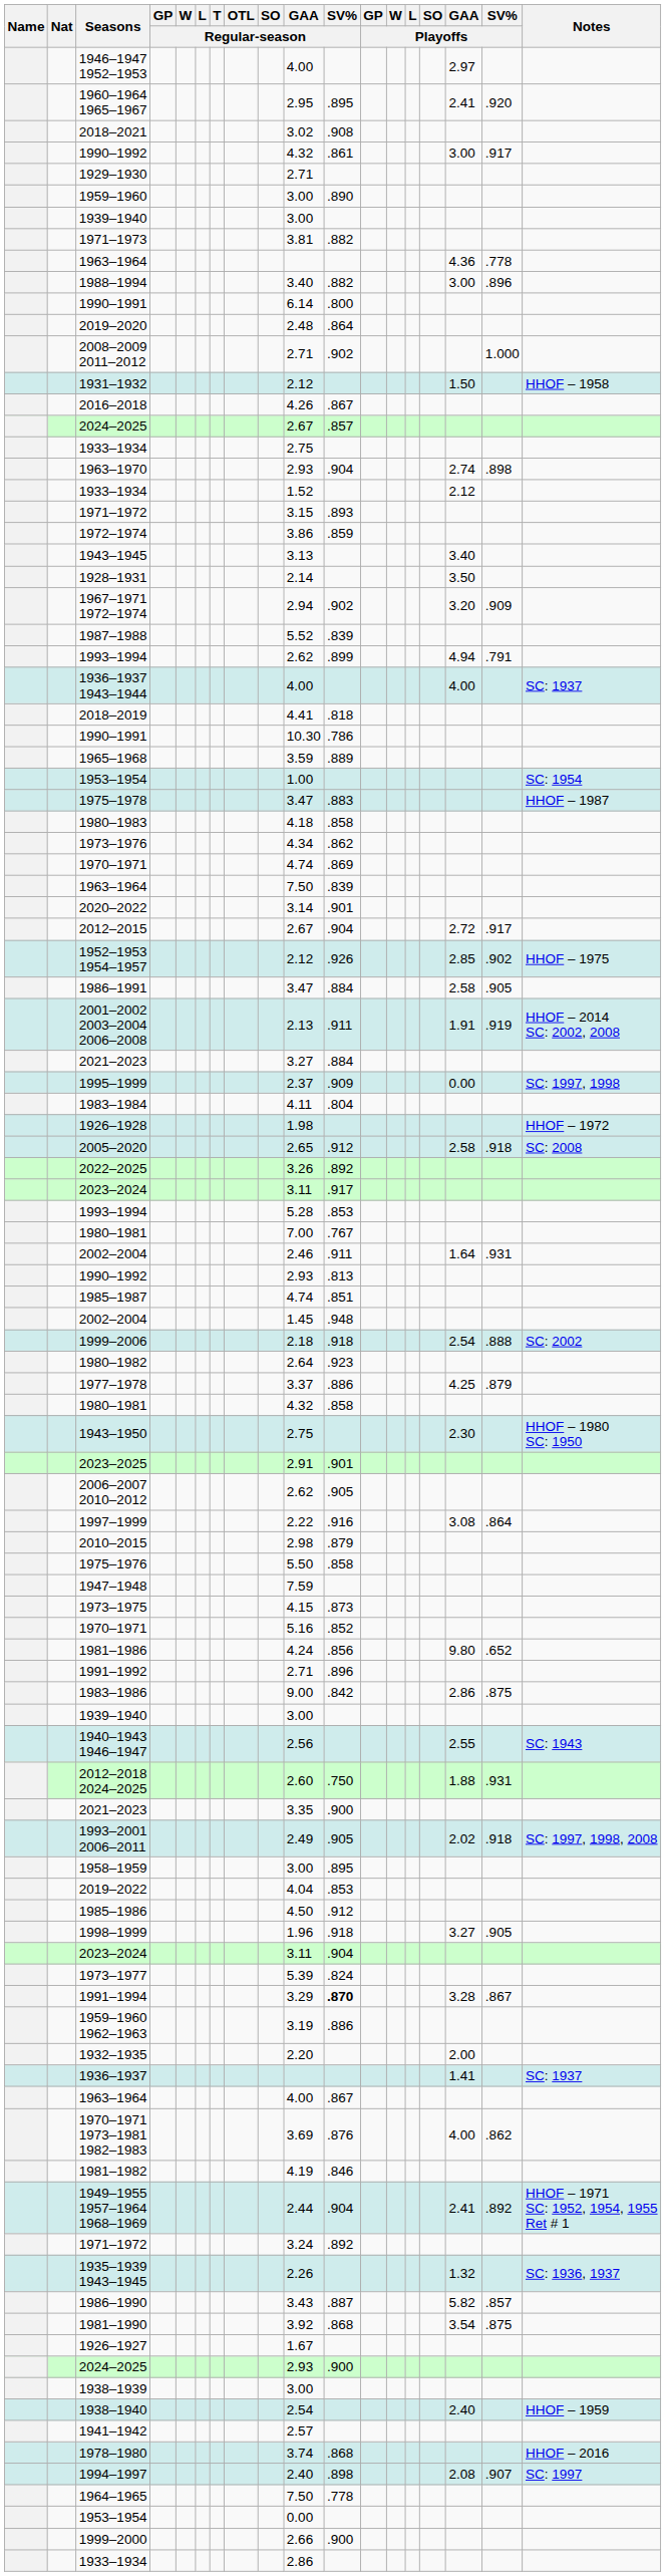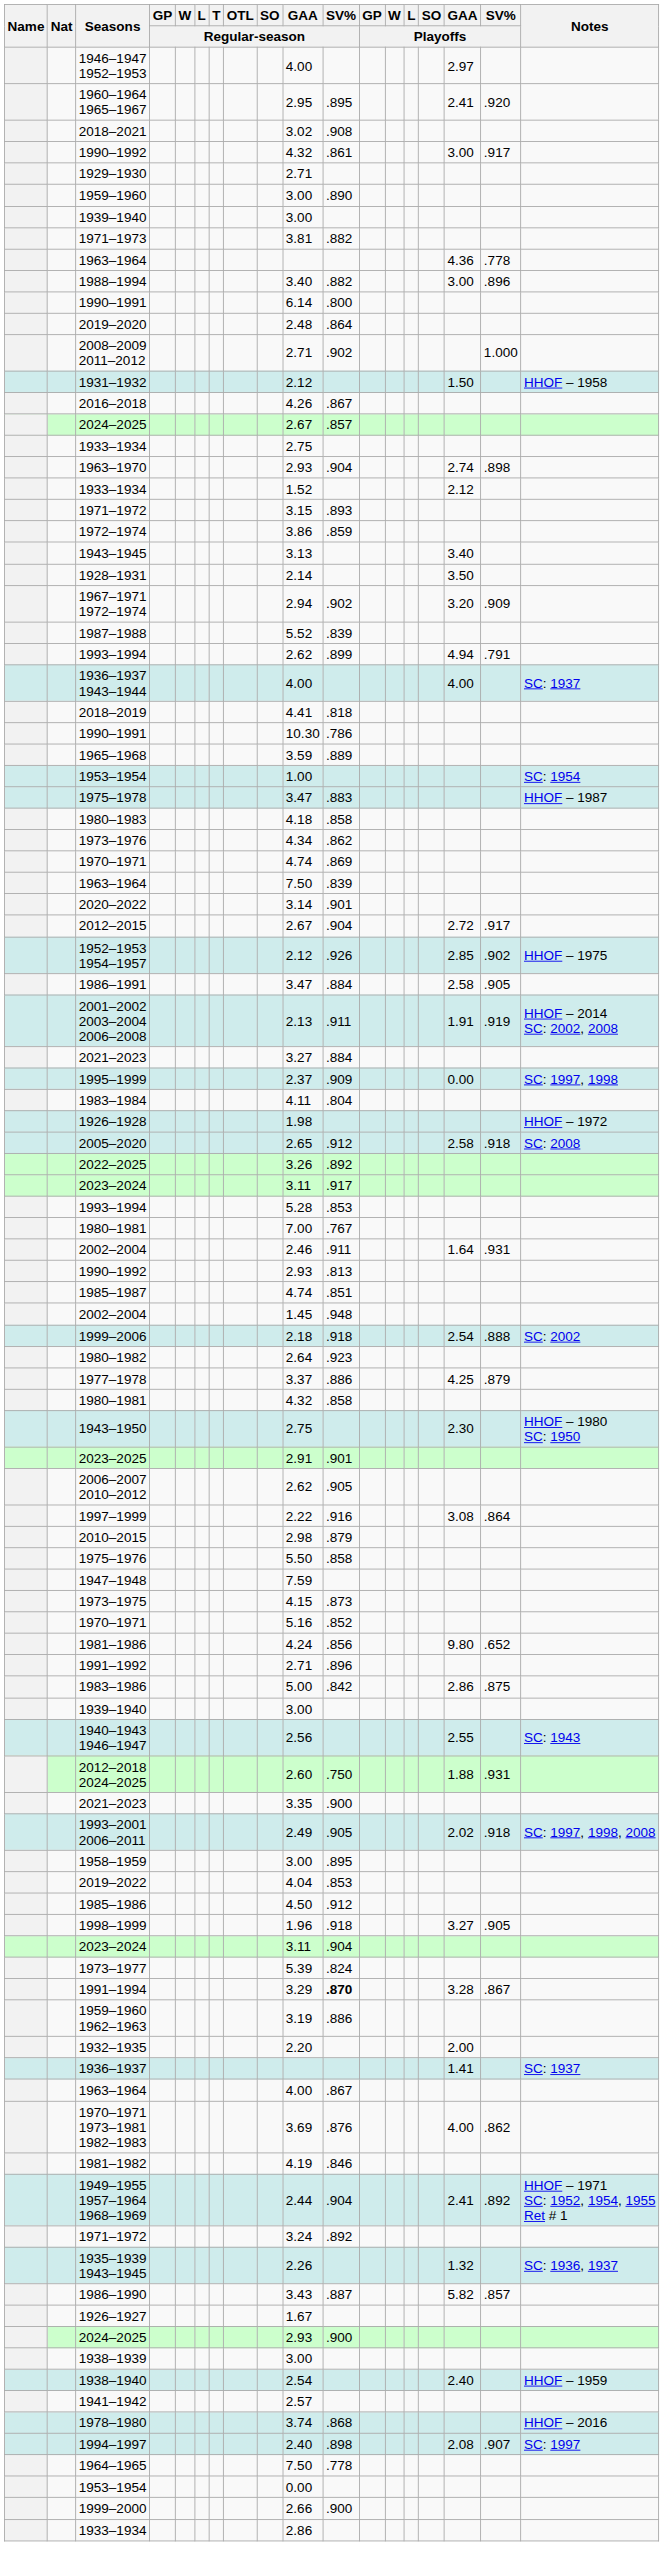1983–1986 | GAA / Regular-season: 9.00 -> 5.00
- row: 1981–1990 | 3.92 | .868 | 3.54 | .875
